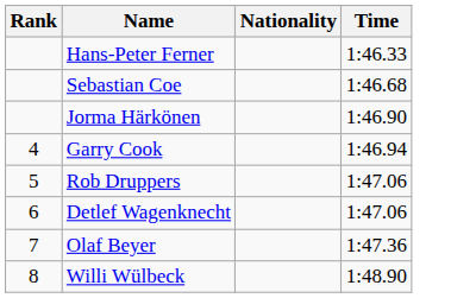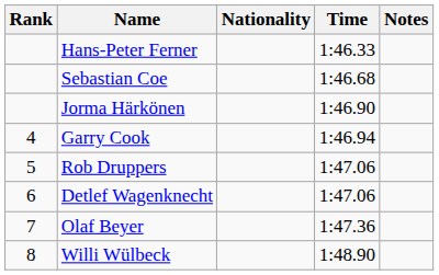+ column: Notes
